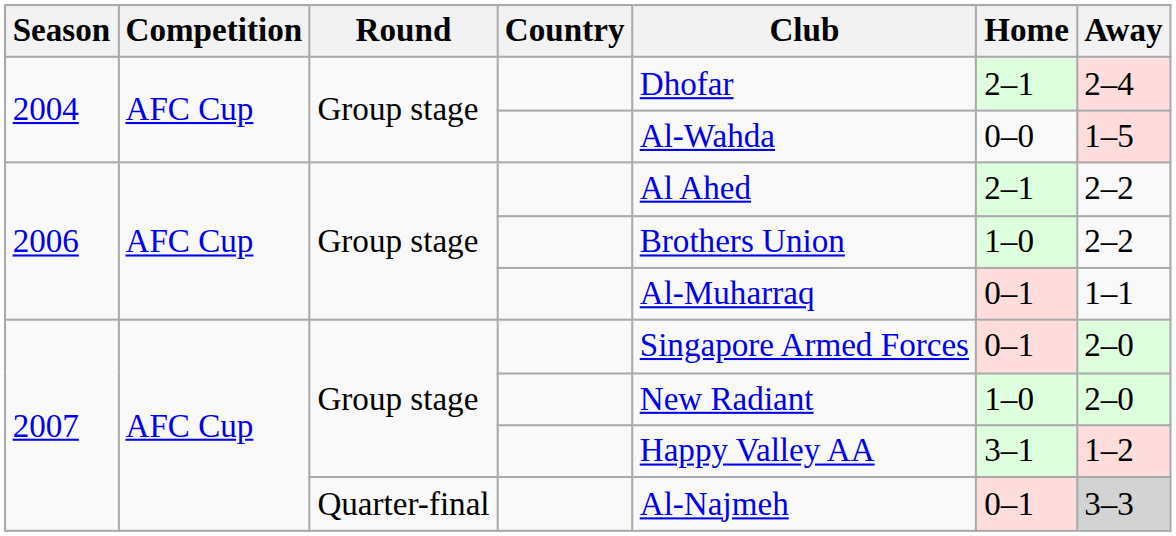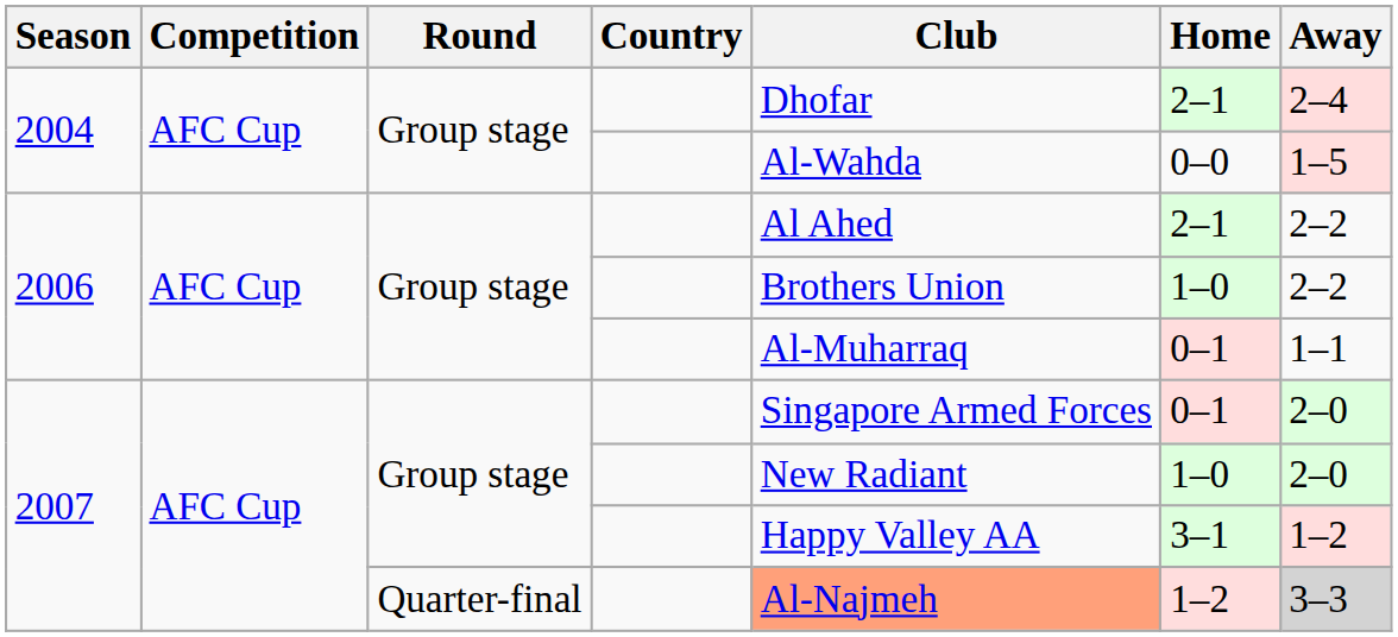2007 / Quarter-final | Club: no background -> lightsalmon background
2007 / Quarter-final | Home: 0–1 -> 1–2
